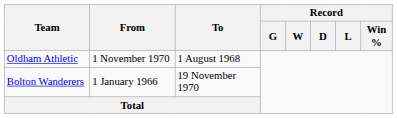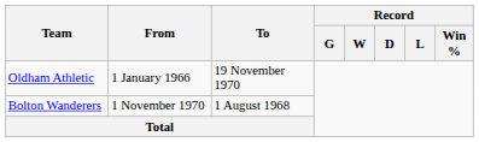Oldham Athletic | From: 1 November 1970 -> 1 January 1966
Oldham Athletic | To: 1 August 1968 -> 19 November 1970
Bolton Wanderers | From: 1 January 1966 -> 1 November 1970
Bolton Wanderers | To: 19 November 1970 -> 1 August 1968
